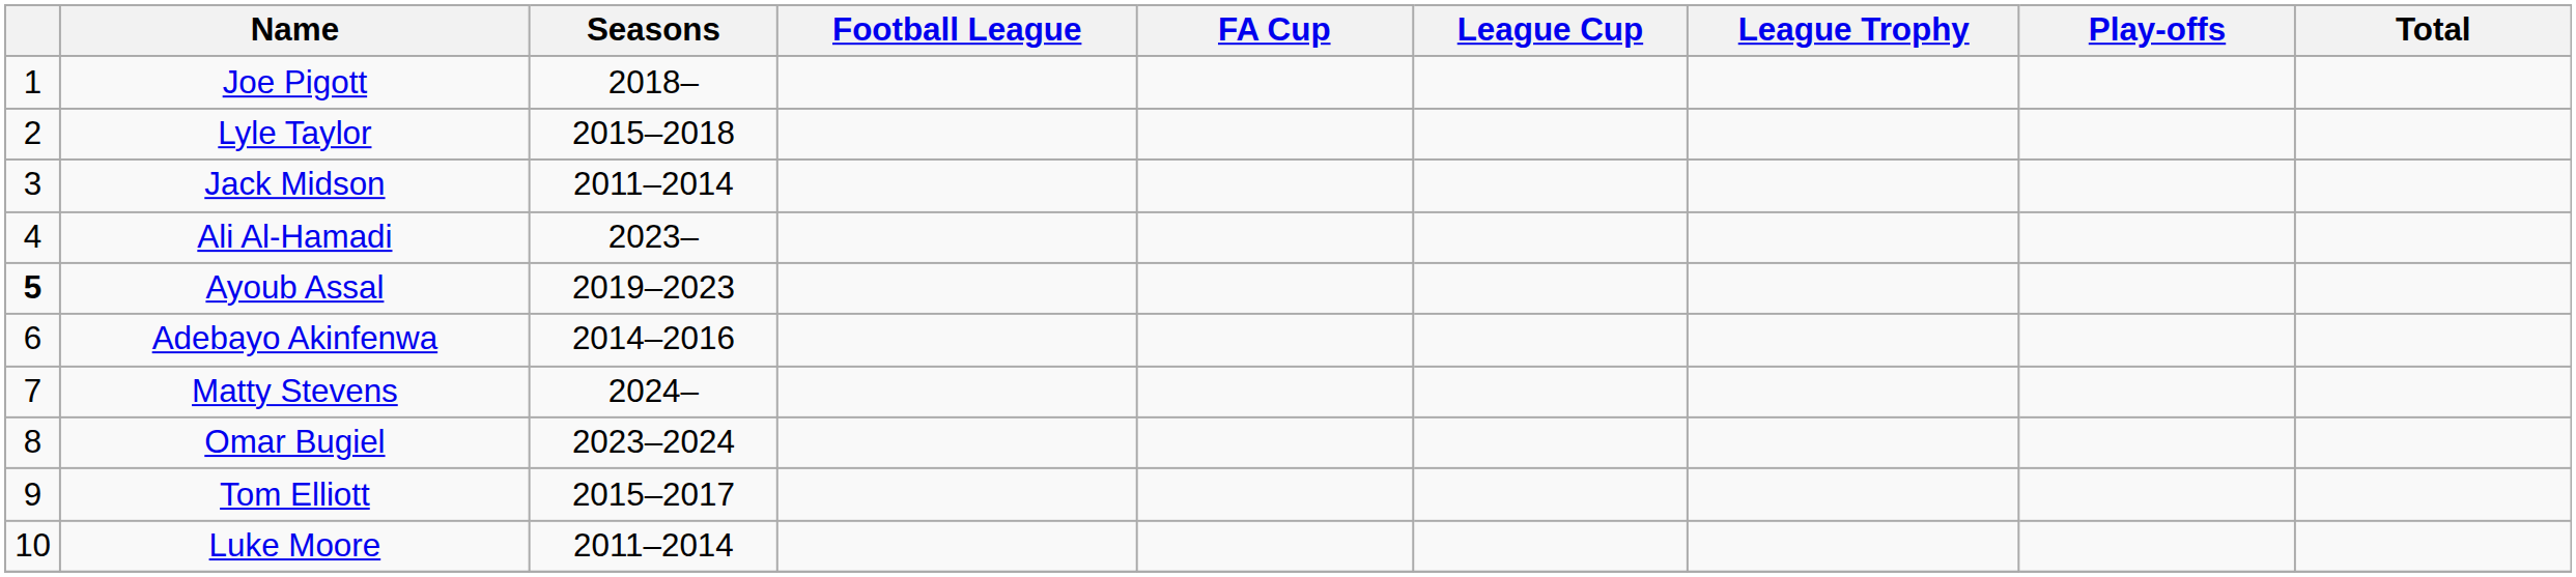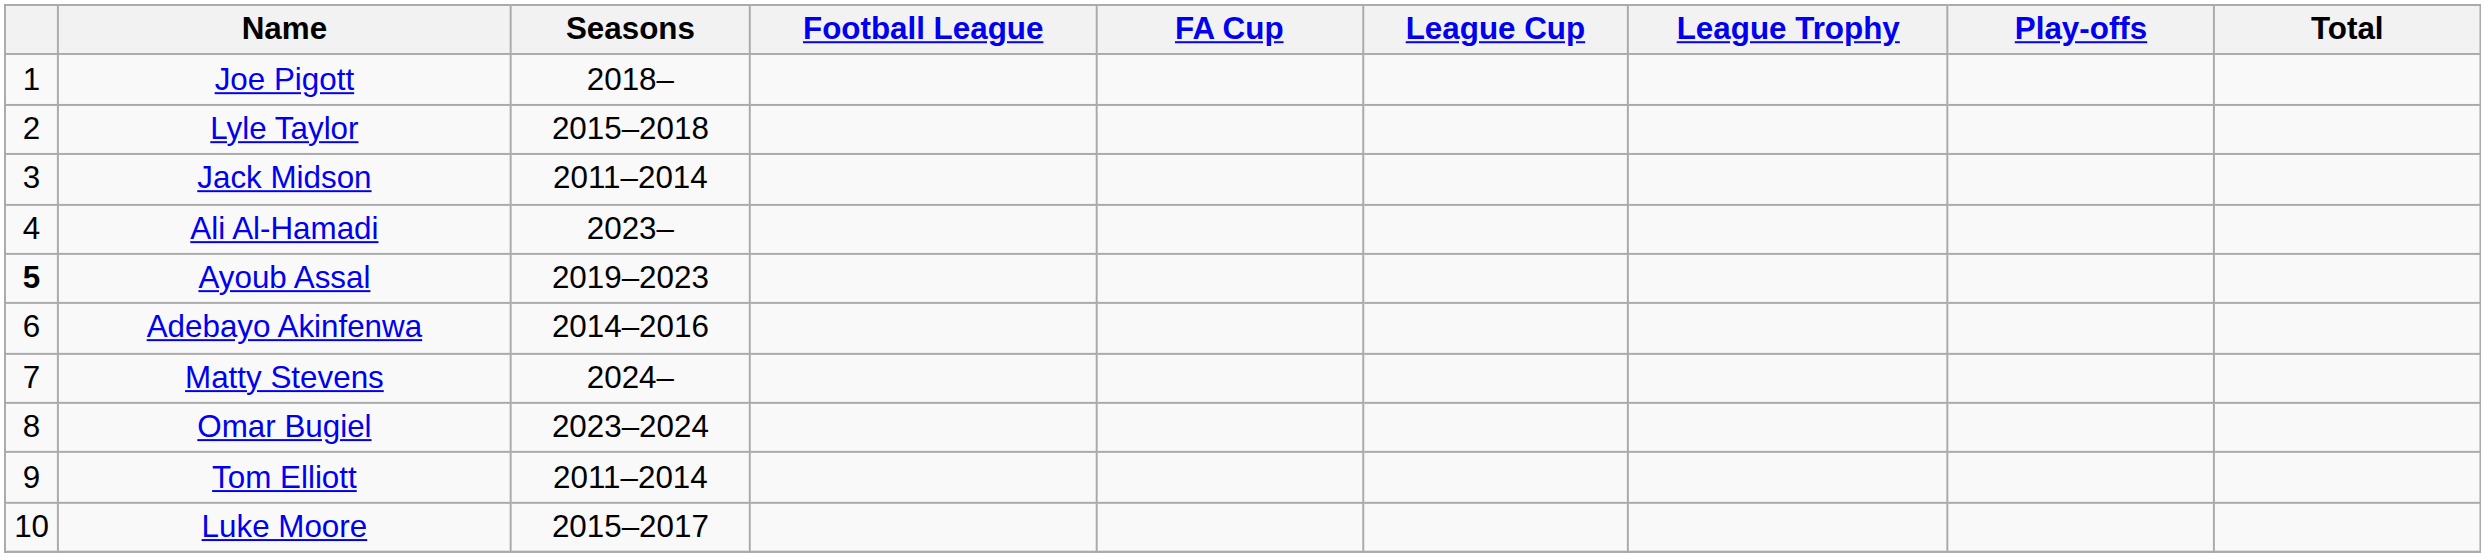Tom Elliott | Seasons: 2015–2017 -> 2011–2014
Luke Moore | Seasons: 2011–2014 -> 2015–2017
